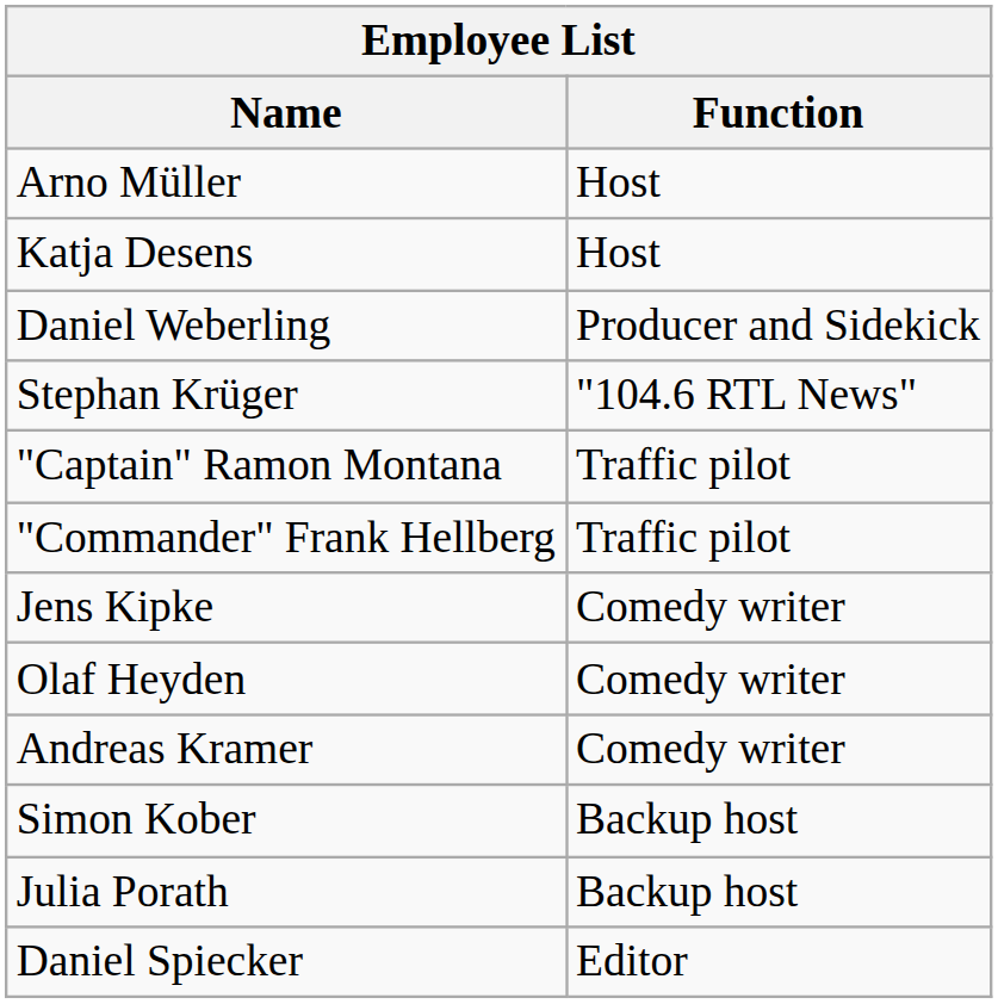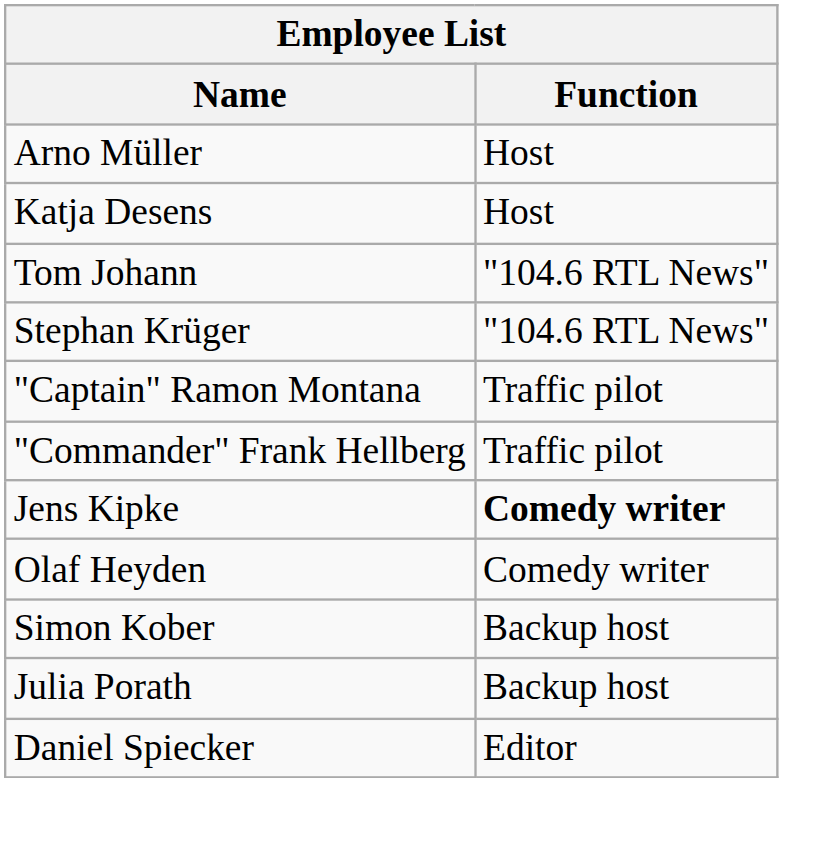- row: Daniel Weberling | Producer and Sidekick
+ row: Tom Johann | "104.6 RTL News"
Jens Kipke | Function: normal -> bold
- row: Andreas Kramer | Comedy writer
